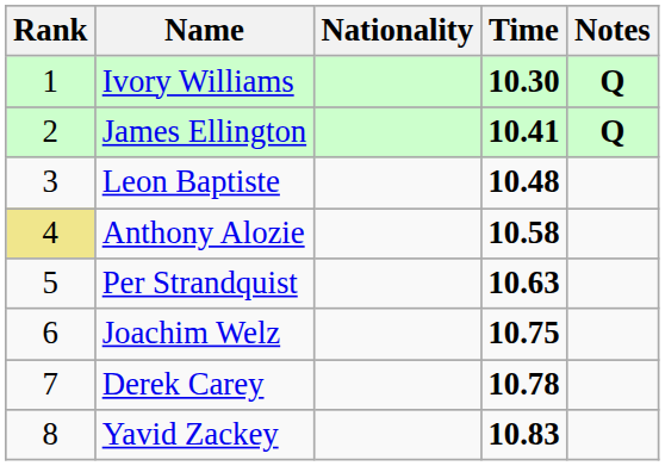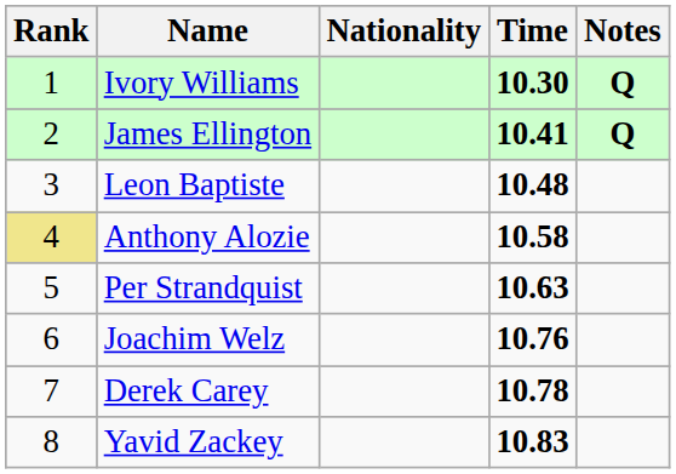Joachim Welz | Time: 10.75 -> 10.76
